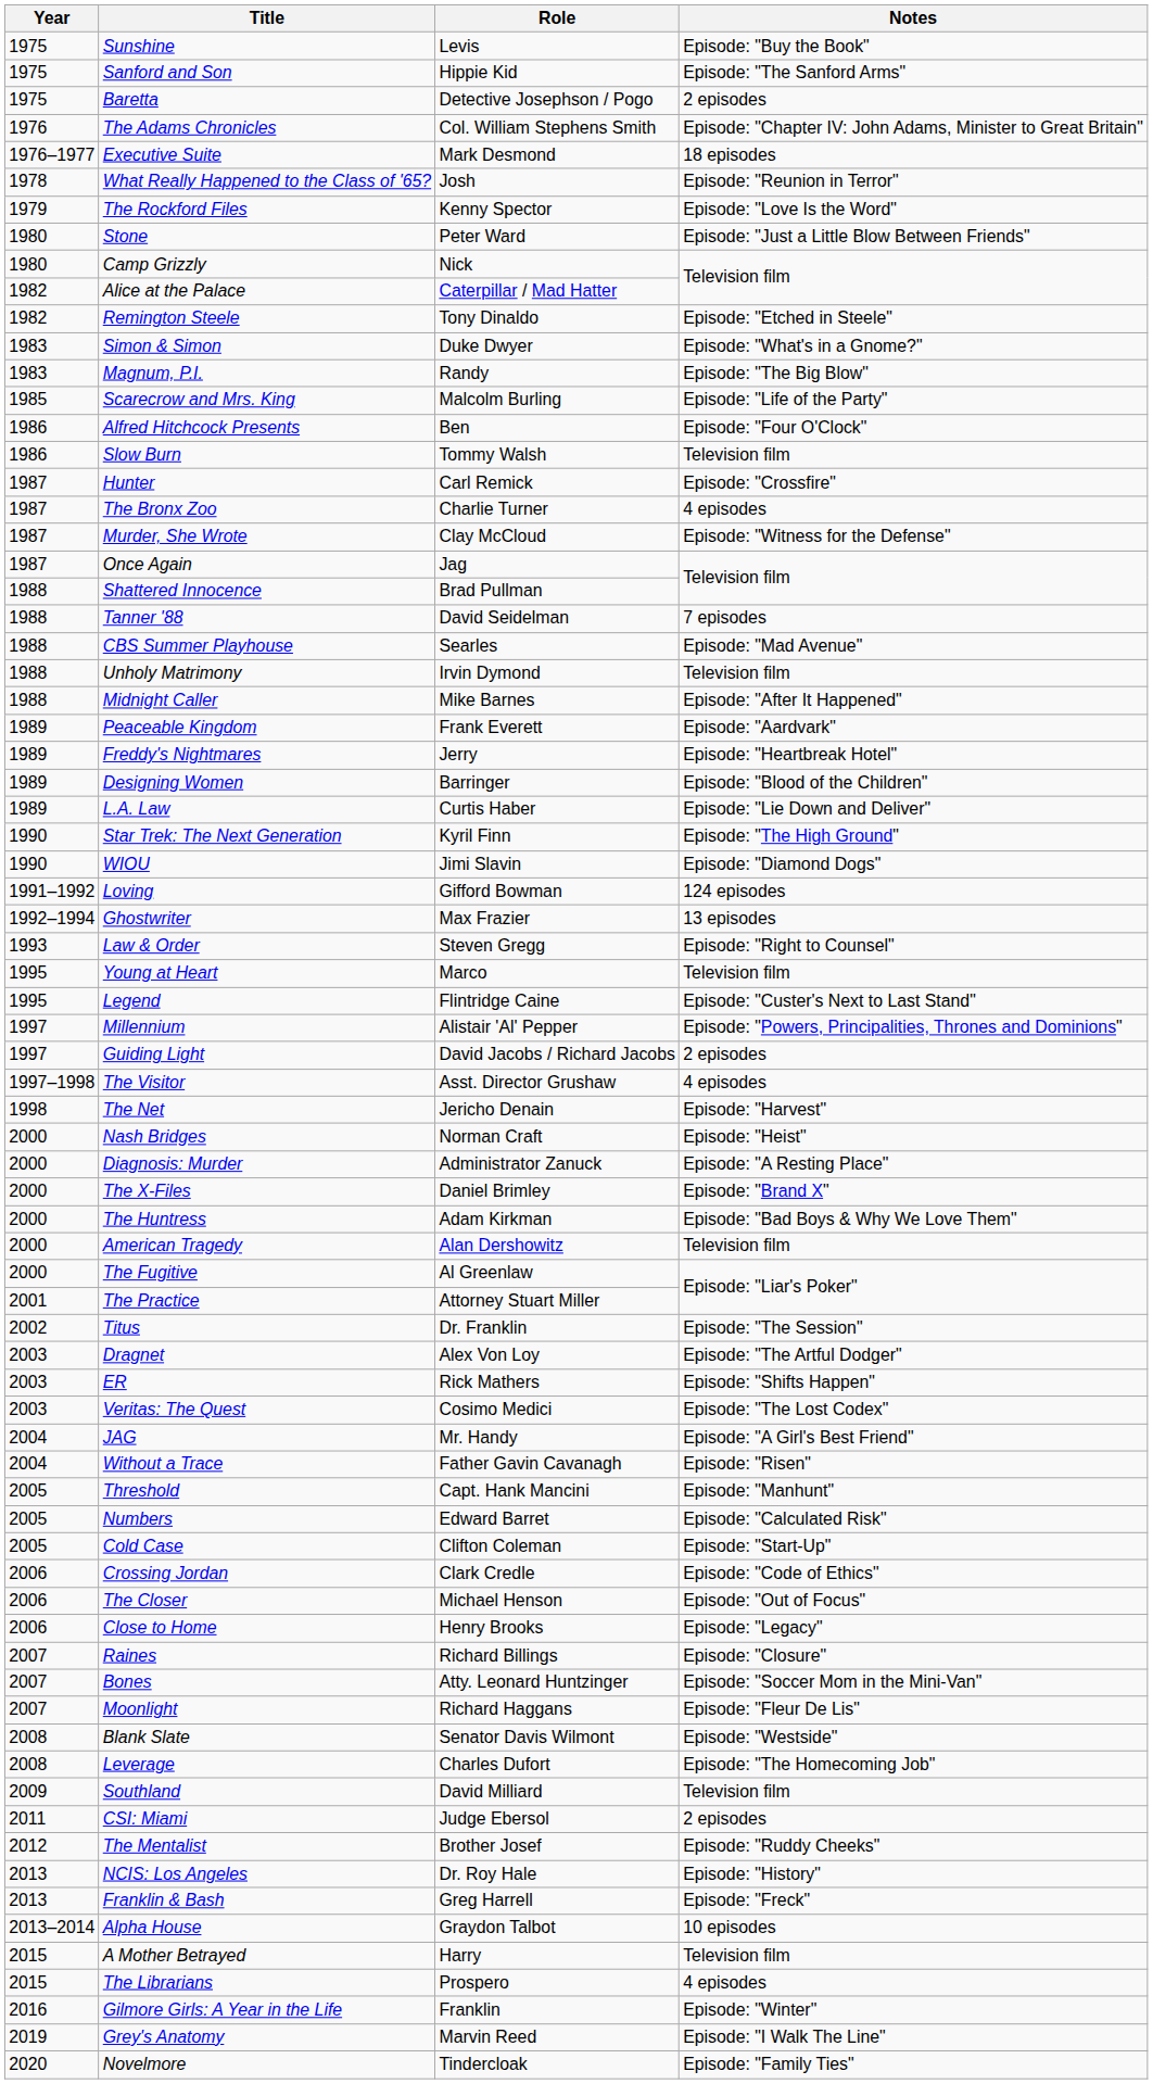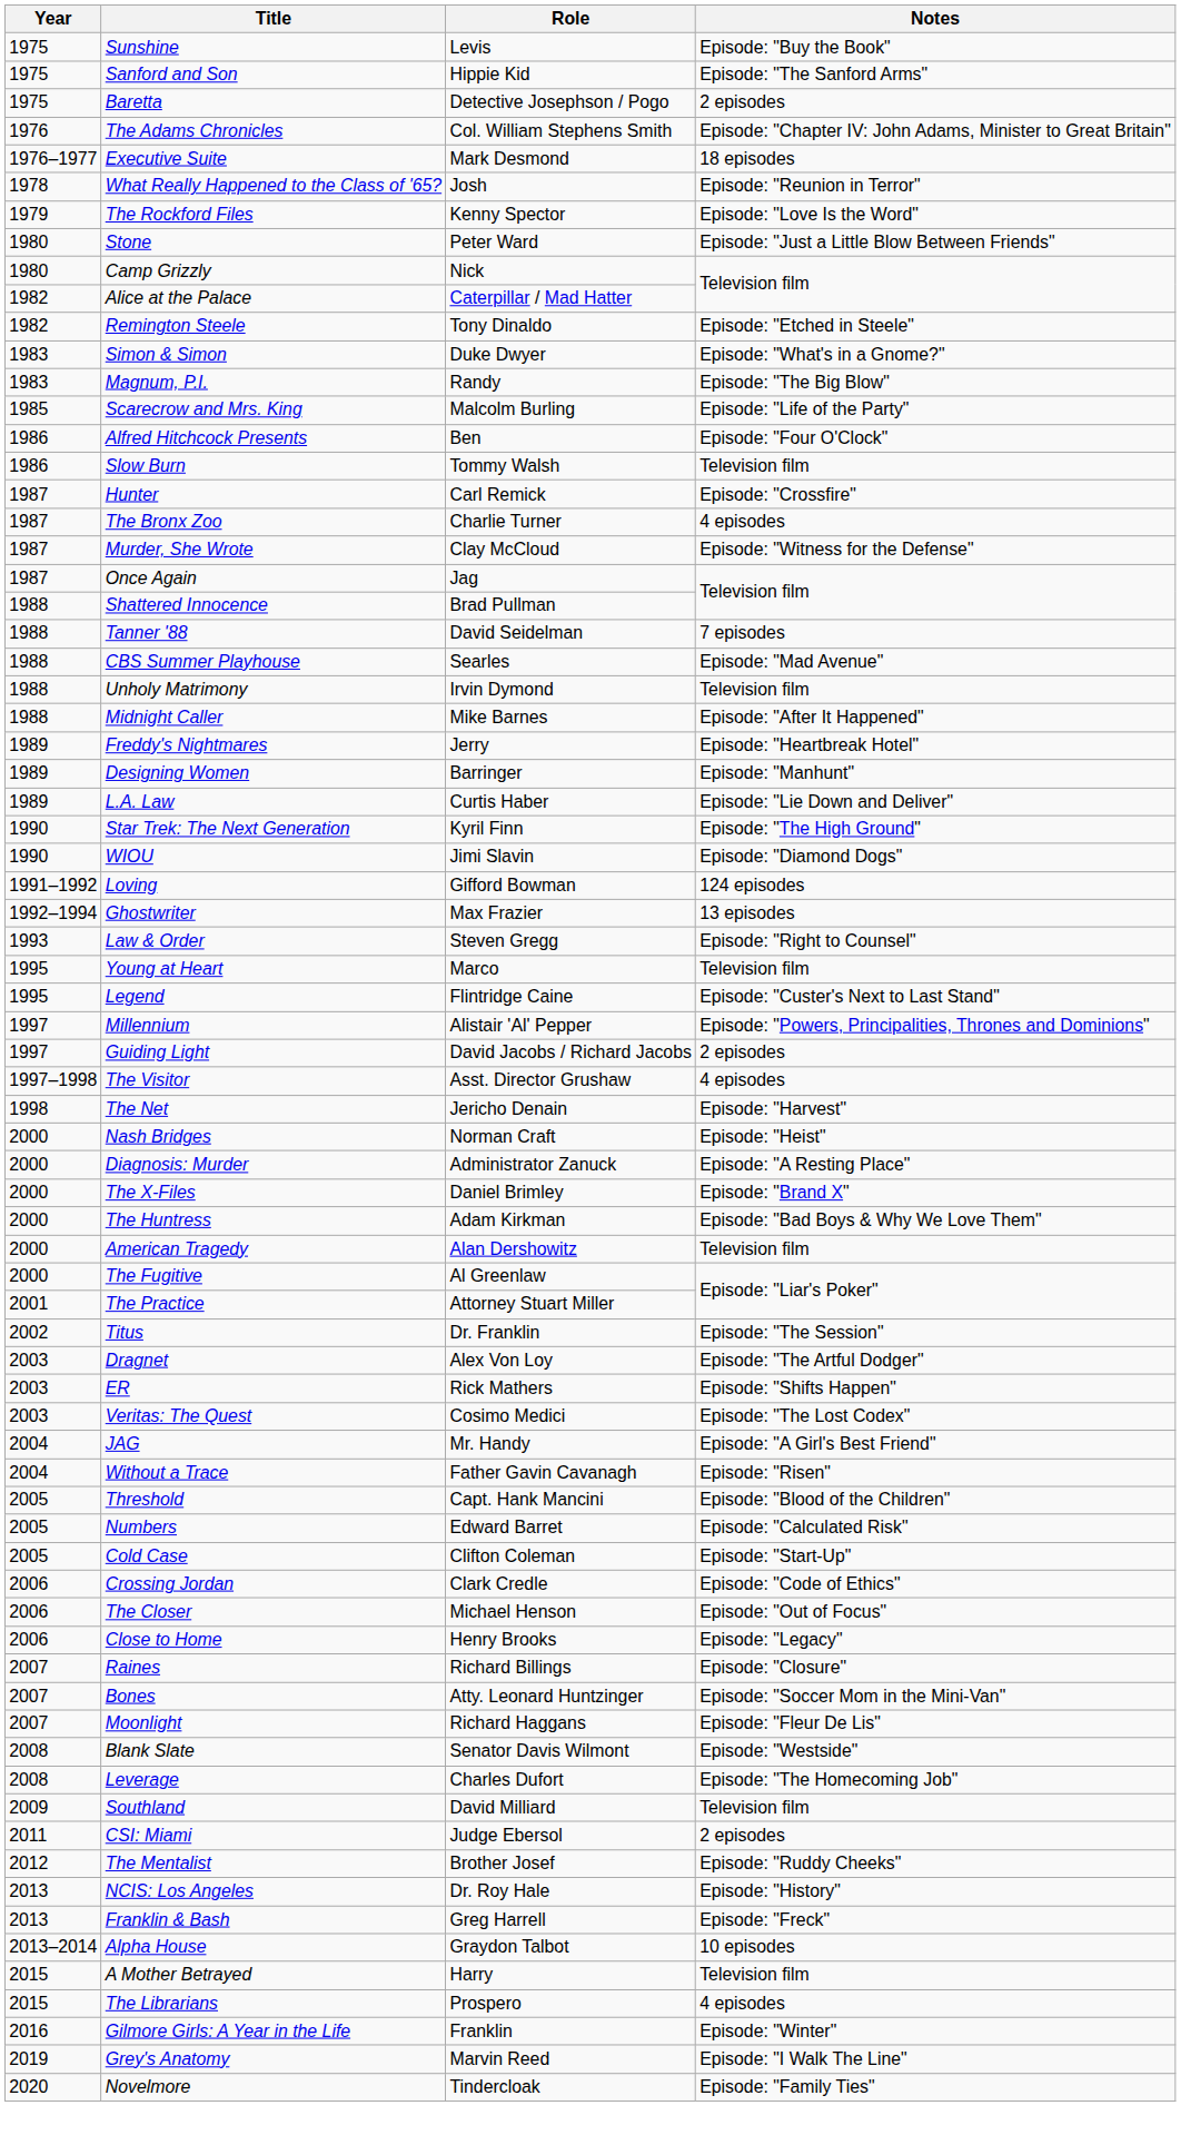- row: 1989 | Peaceable Kingdom | Frank Everett | Episode: "Aardvark"
Designing Women | Notes: Episode: "Blood of the Children" -> Episode: "Manhunt"
Threshold | Notes: Episode: "Manhunt" -> Episode: "Blood of the Children"
